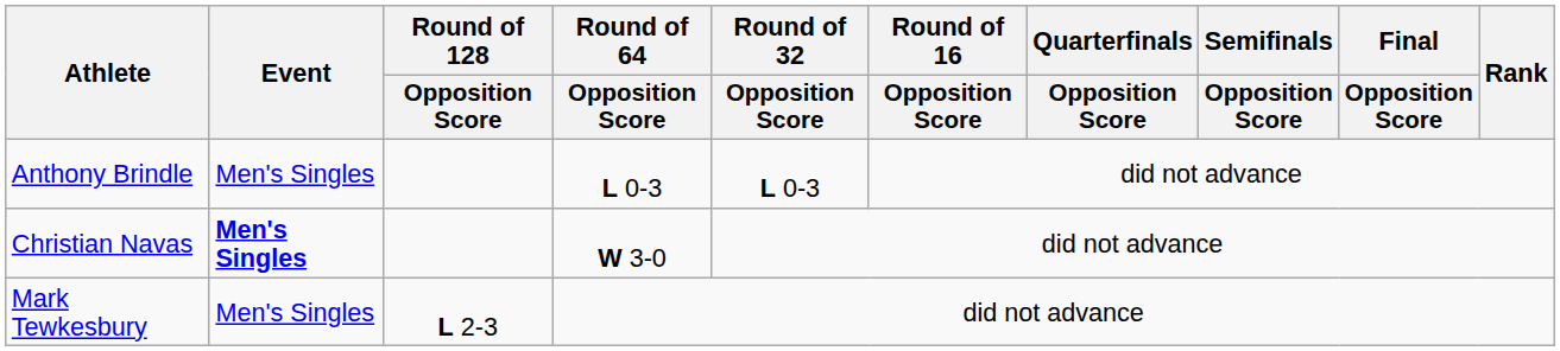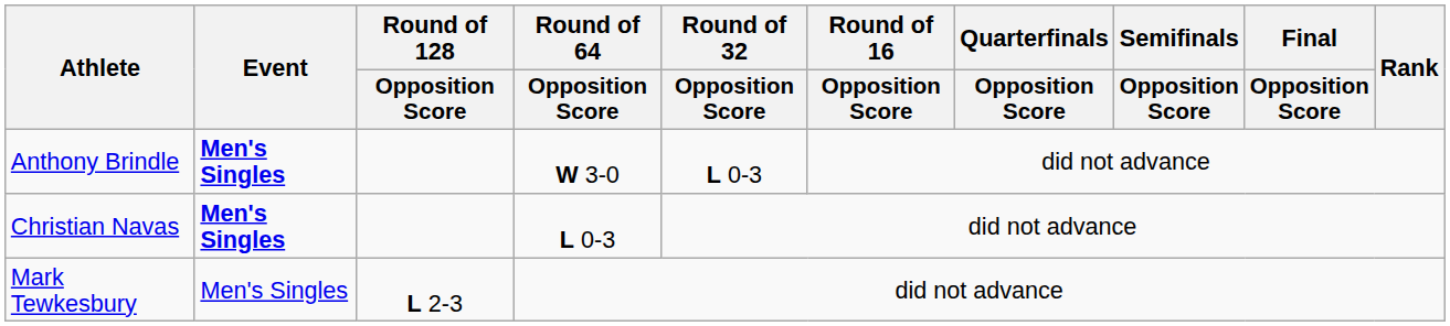Anthony Brindle | Event: normal -> bold
Anthony Brindle | Round of 64 / Opposition Score: L 0-3 -> W 3-0
Christian Navas | Round of 64 / Opposition Score: W 3-0 -> L 0-3
